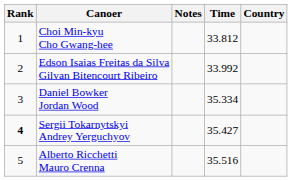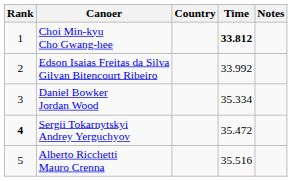columns swapped: Country <-> Notes
Choi Min-kyu Cho Gwang-hee | Time: normal -> bold
Sergii Tokarnytskyi Andrey Yerguchyov | Time: 35.427 -> 35.472
